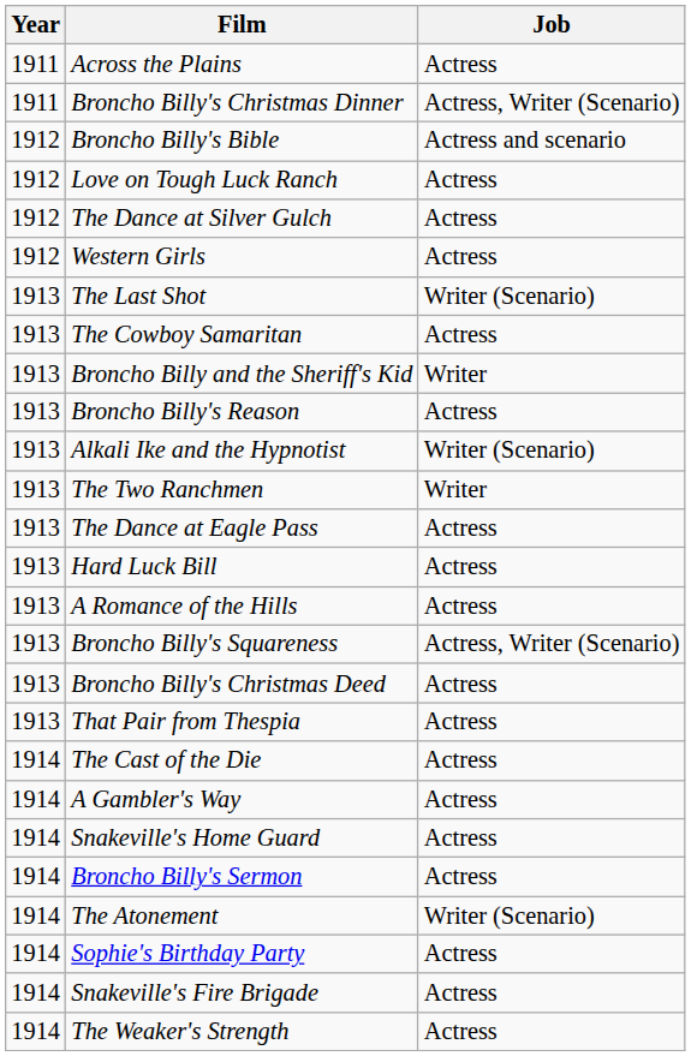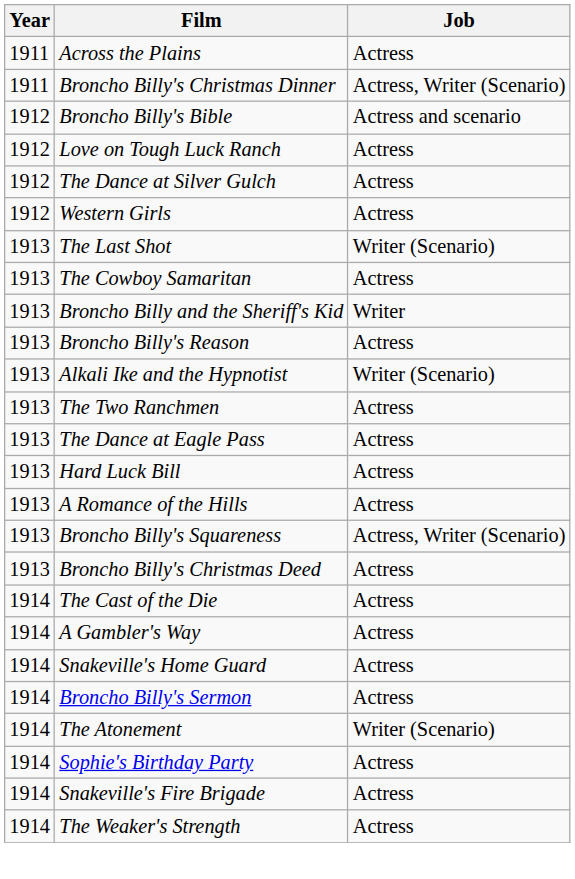The Two Ranchmen | Job: Writer -> Actress
- row: 1913 | That Pair from Thespia | Actress
